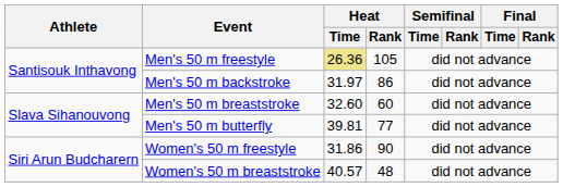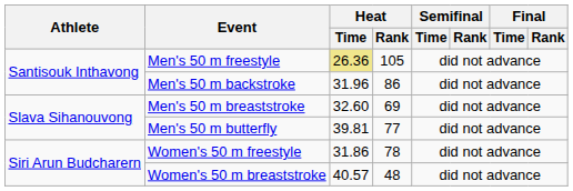Men's 50 m backstroke | Heat / Time: 31.97 -> 31.96
Men's 50 m breaststroke | Heat / Rank: 60 -> 69
Women's 50 m freestyle | Heat / Rank: 90 -> 78
